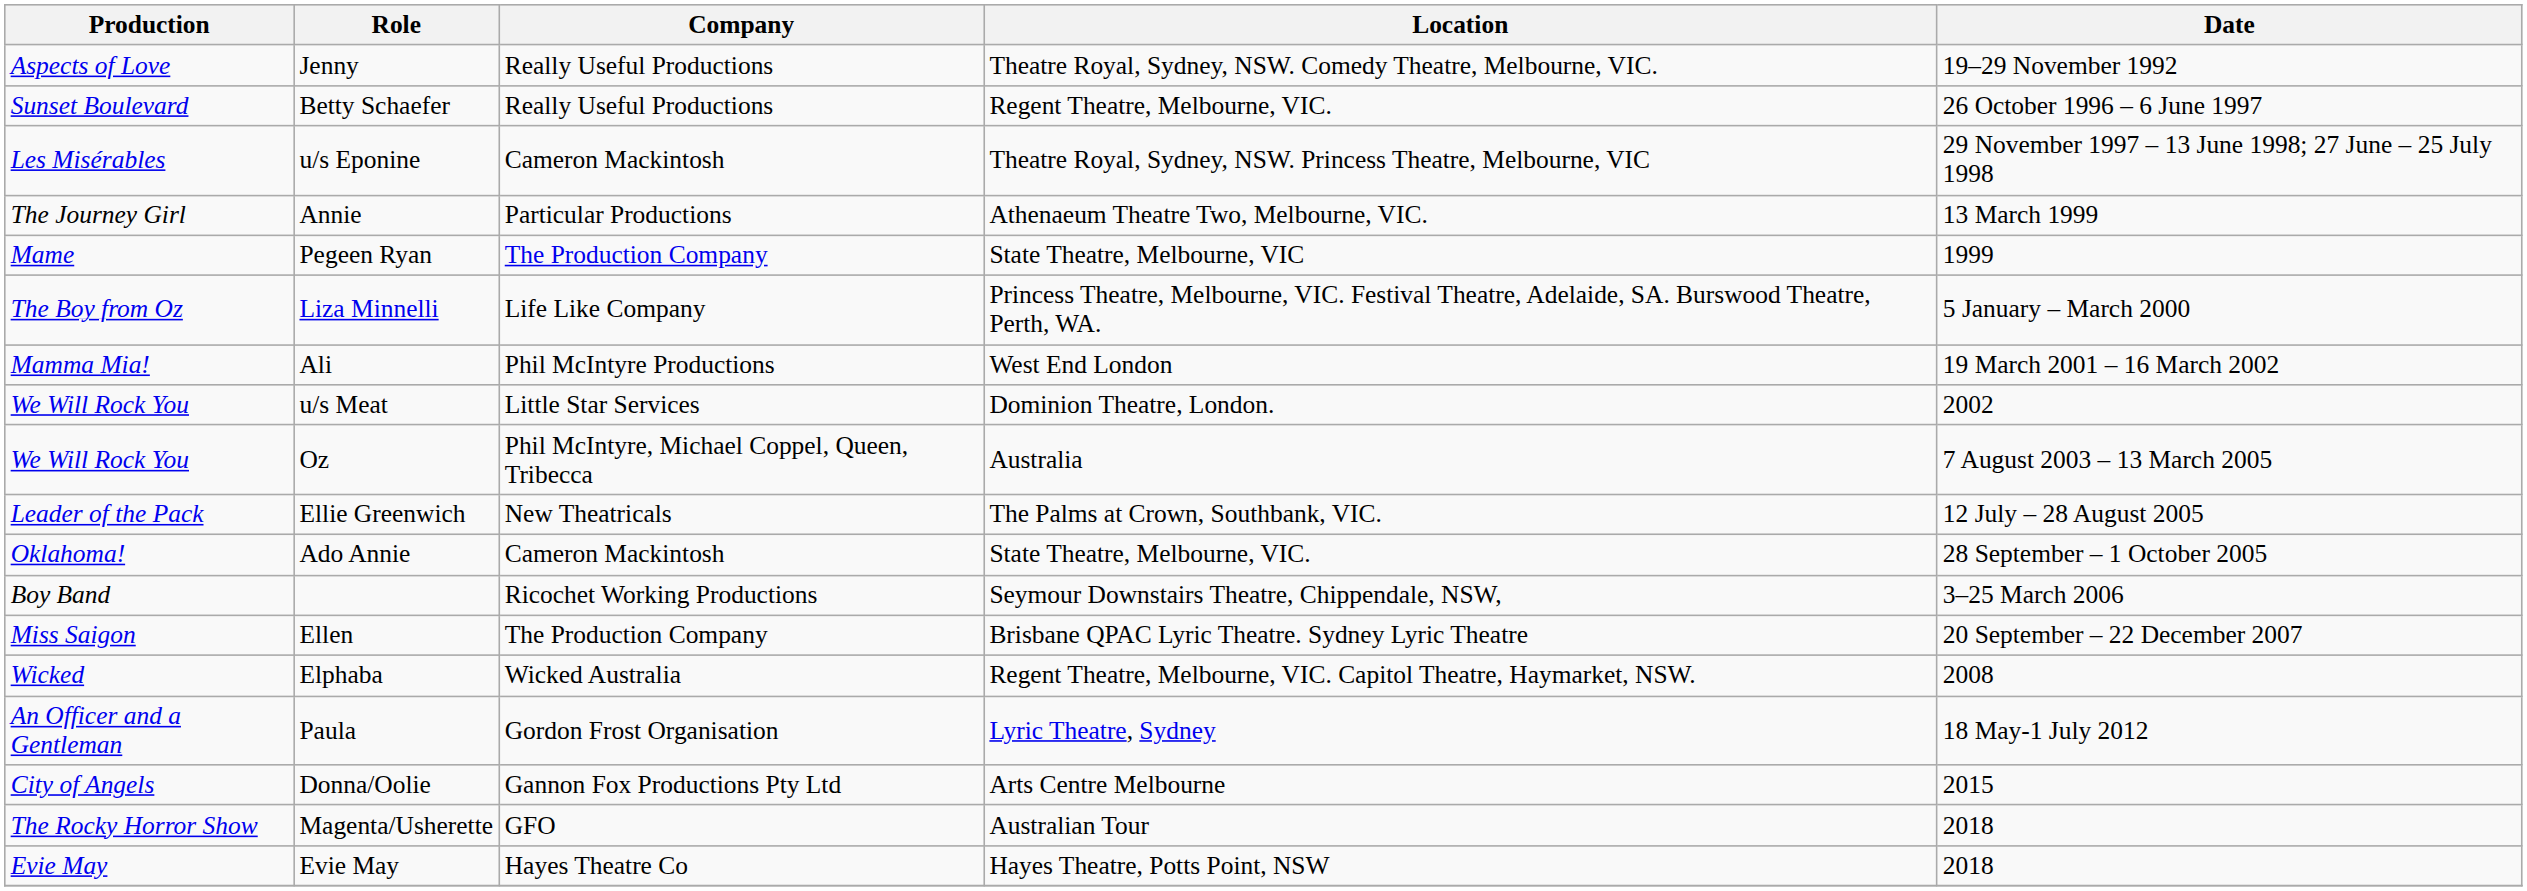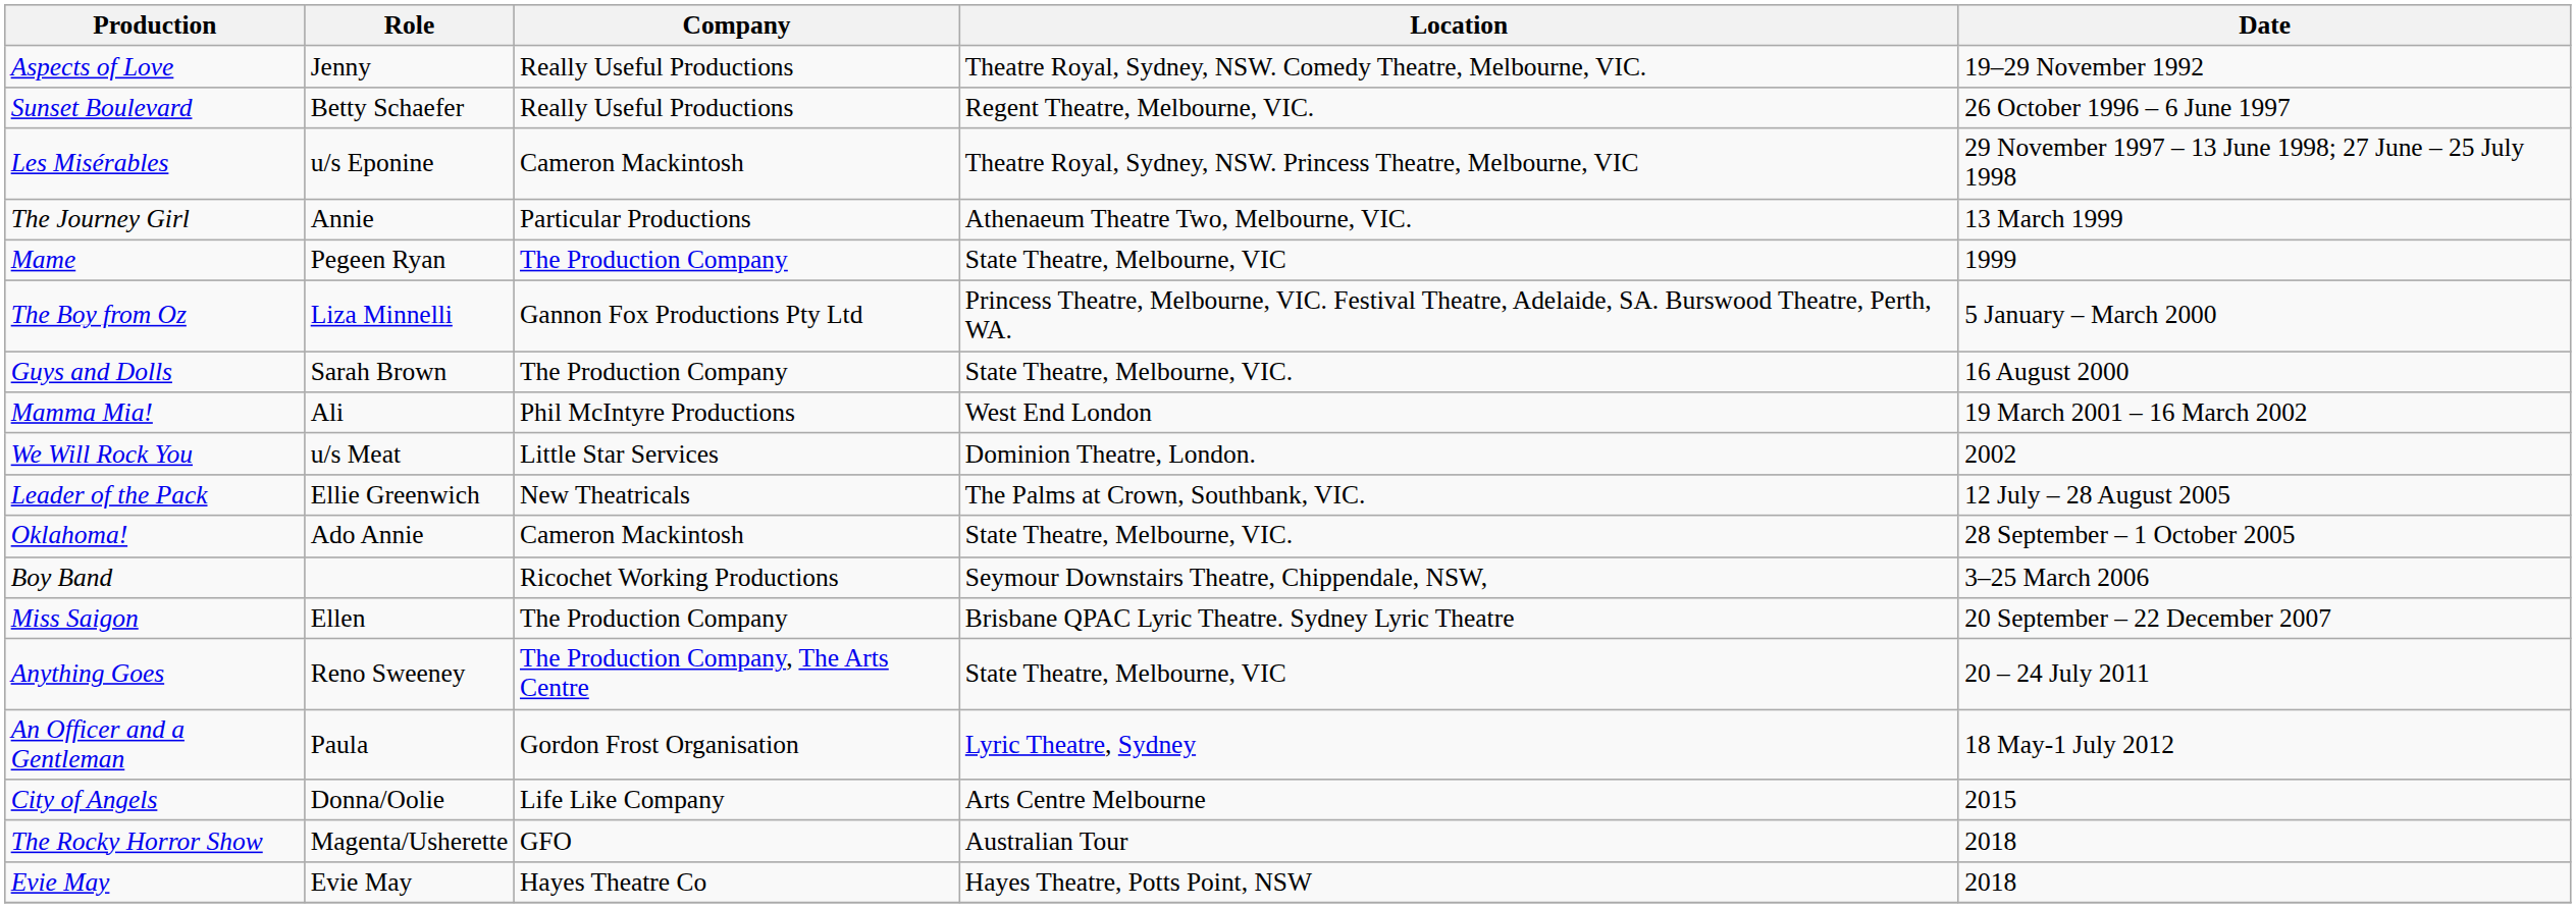Liza Minnelli | Company: Life Like Company -> Gannon Fox Productions Pty Ltd
+ row: Guys and Dolls | Sarah Brown | The Production Company | State Theatre, Melbourne, VIC. | 16 August 2000
- row: We Will Rock You | Oz | Phil McIntyre, Michael Coppel, Queen, Tribecca | Australia | 7 August 2003 – 13 March 2005
- row: Wicked | Elphaba | Wicked Australia | Regent Theatre, Melbourne, VIC. Capitol Theatre, Haymarket, NSW. | 2008
+ row: Anything Goes | Reno Sweeney | The Production Company, The Arts Centre | State Theatre, Melbourne, VIC | 20 – 24 July 2011
Donna/Oolie | Company: Gannon Fox Productions Pty Ltd -> Life Like Company
